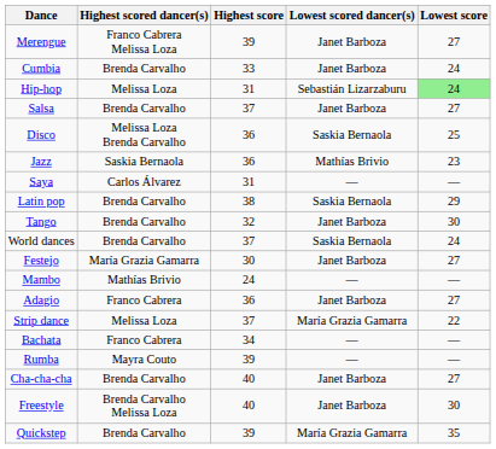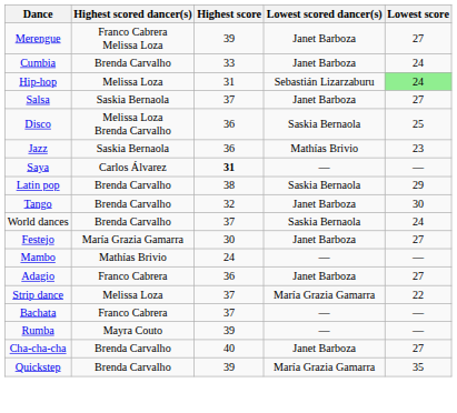Salsa | Highest scored dancer(s): Brenda Carvalho -> Saskia Bernaola
Saya | Highest score: normal -> bold
Bachata | Highest score: 34 -> 37
- row: Freestyle | Brenda Carvalho Melissa Loza | 40 | Janet Barboza | 30
